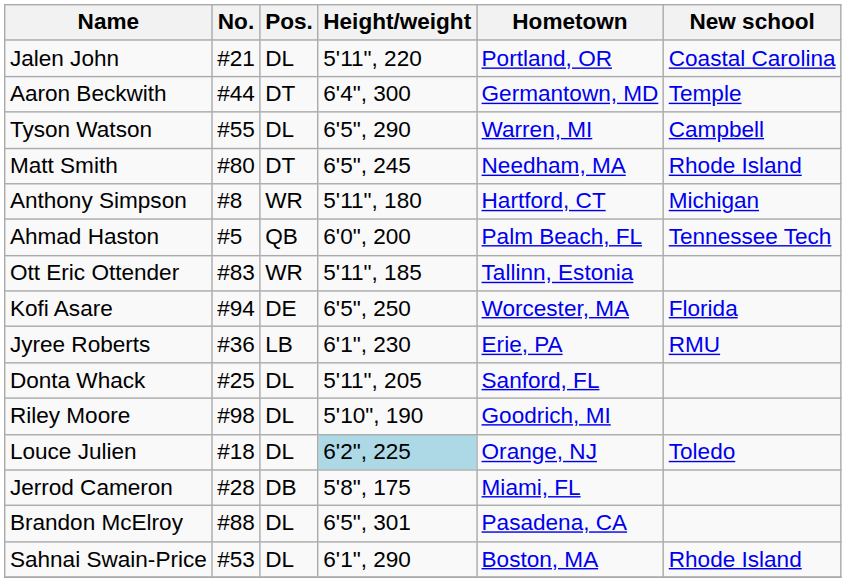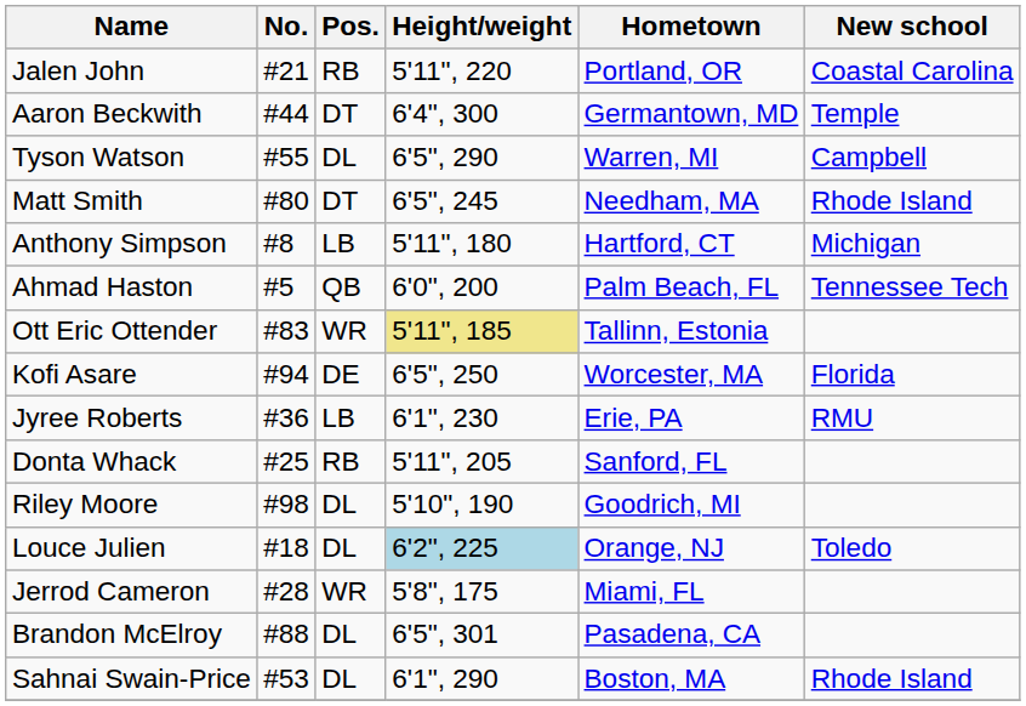Jalen John | Pos.: DL -> RB
Anthony Simpson | Pos.: WR -> LB
Ott Eric Ottender | Height/weight: no background -> khaki background
Donta Whack | Pos.: DL -> RB
Jerrod Cameron | Pos.: DB -> WR
